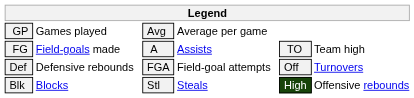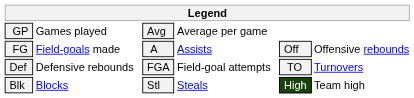FG | column 5: TO -> Off
FG | column 6: Team high -> Offensive rebounds
Def | column 5: Off -> TO
Blk | column 6: Offensive rebounds -> Team high
